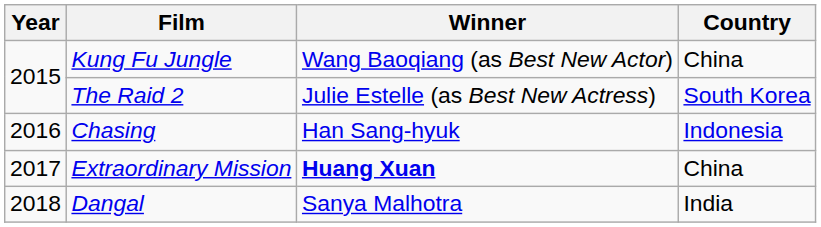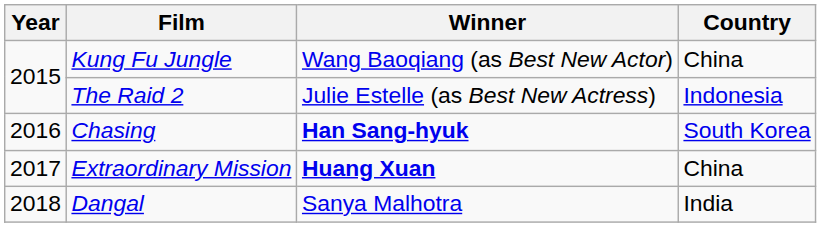The Raid 2 | Country: South Korea -> Indonesia
Chasing | Winner: normal -> bold
Chasing | Country: Indonesia -> South Korea
